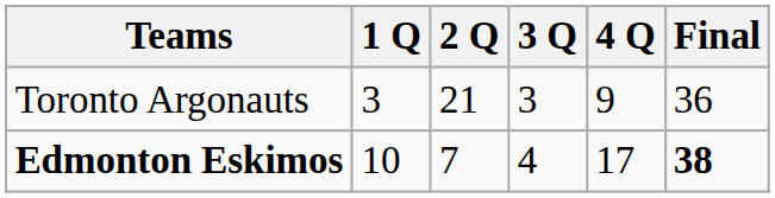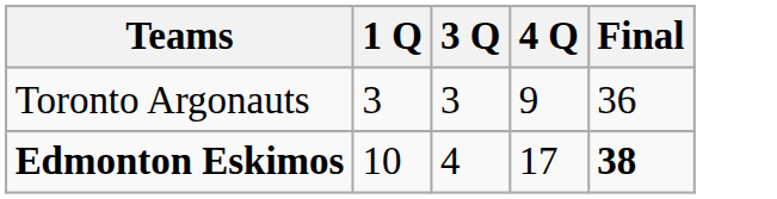- column: 2 Q | 21 | 7
